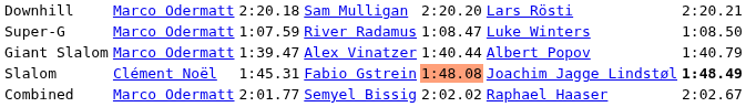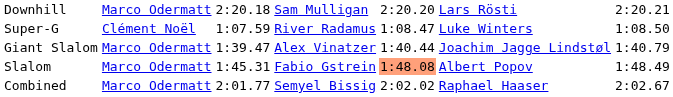Super-G | column 2: Marco Odermatt -> Clément Noël
Giant Slalom | column 6: Albert Popov -> Joachim Jagge Lindstøl
Slalom | column 2: Clément Noël -> Marco Odermatt
Slalom | column 6: Joachim Jagge Lindstøl -> Albert Popov
Slalom | column 7: bold -> normal
